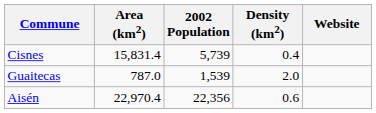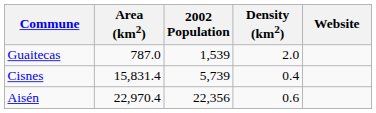rows swapped: Guaitecas <-> Cisnes
